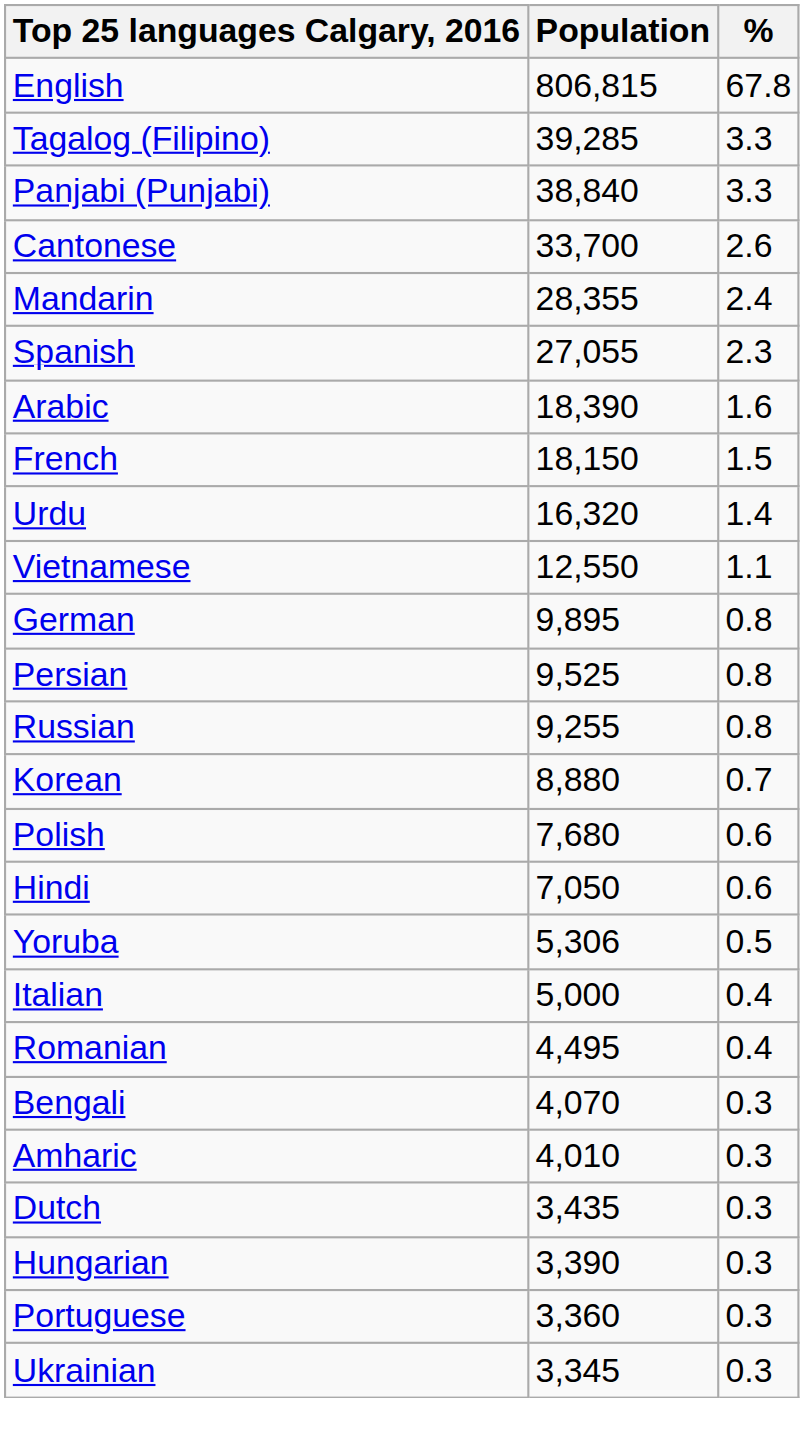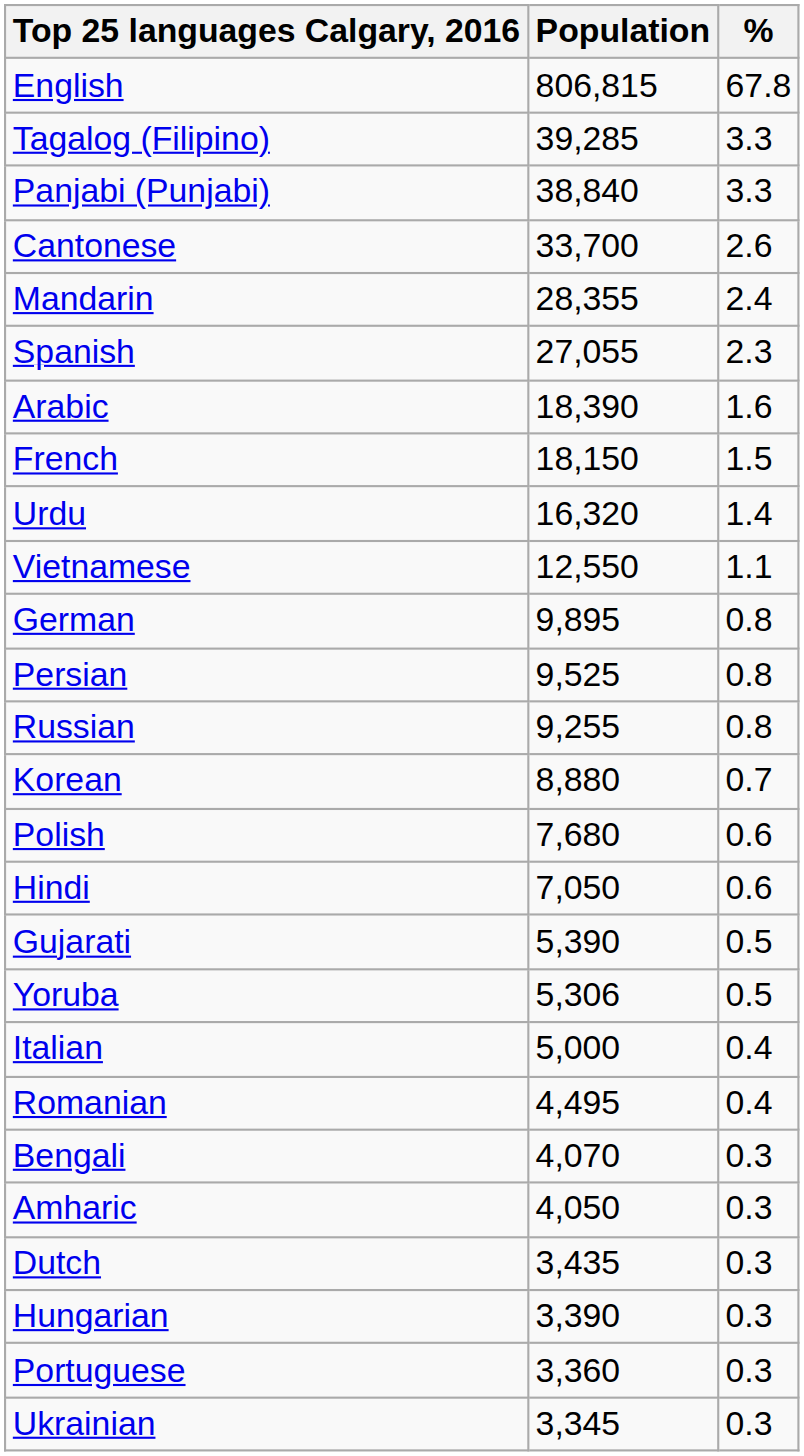+ row: Gujarati | 5,390 | 0.5
Amharic | Population: 4,010 -> 4,050
